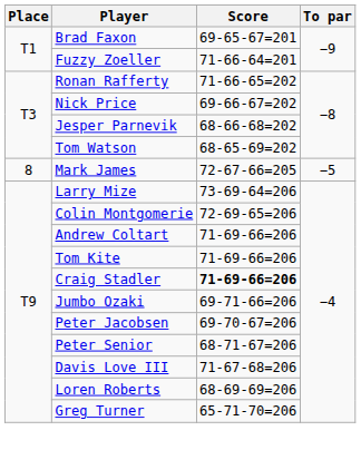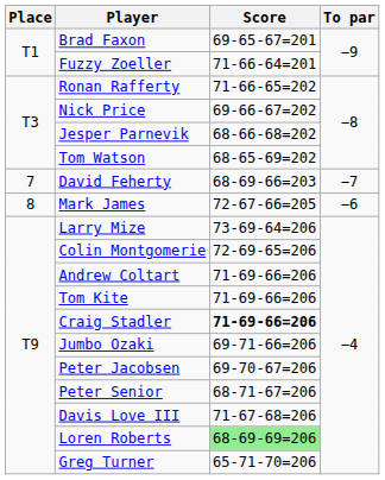+ row: 7 | David Feherty | 68-69-66=203 | −7
Mark James | To par: −5 -> −6
Loren Roberts | Score: no background -> lightgreen background
